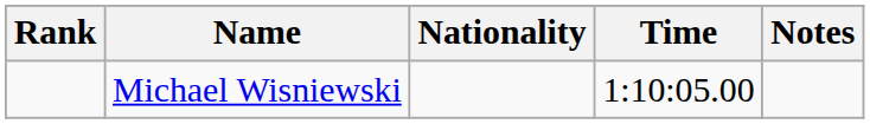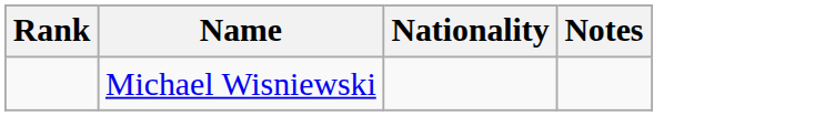- column: Time | 1:10:05.00
